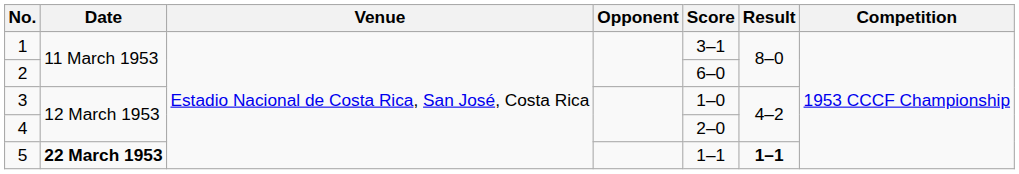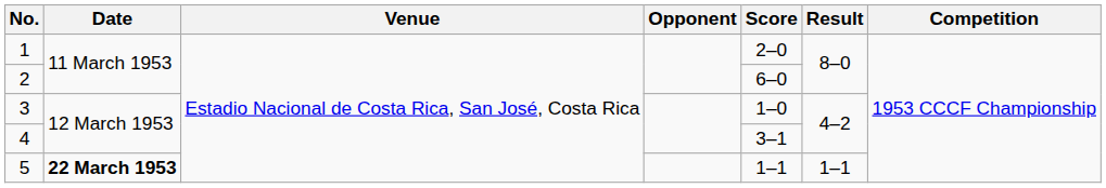1 | Score: 3–1 -> 2–0
4 | Score: 2–0 -> 3–1
5 | Result: bold -> normal
